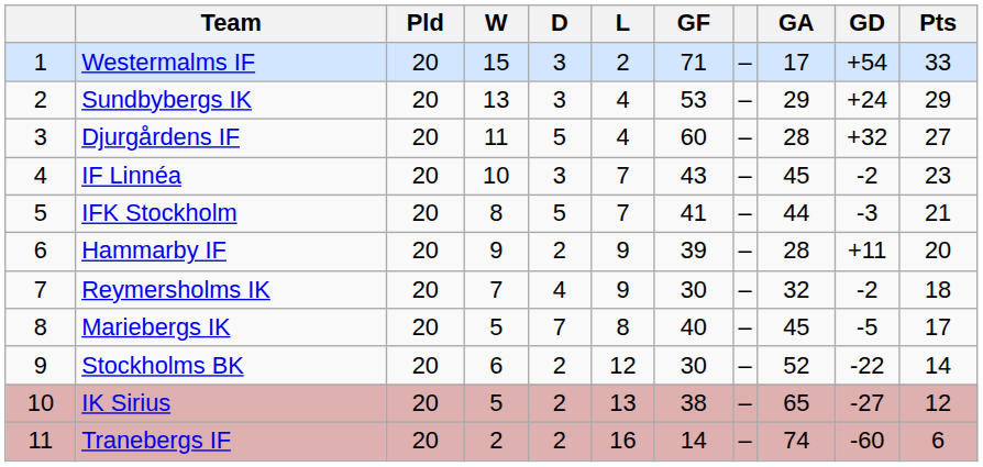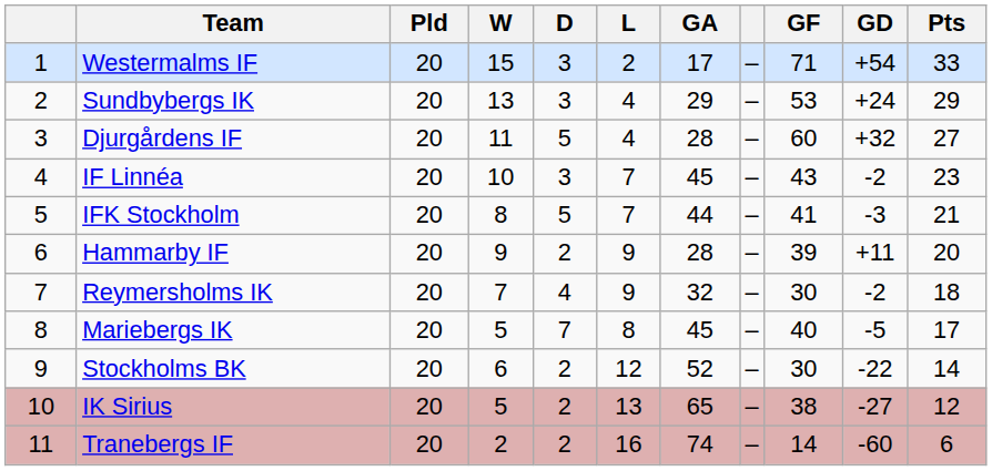columns swapped: GF <-> GA
